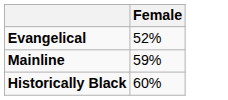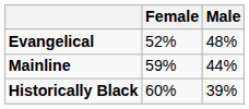+ column: Male | 48% | 44% | 39%
